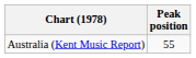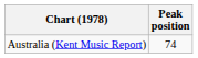Australia (Kent Music Report) | Peak position: 55 -> 74
